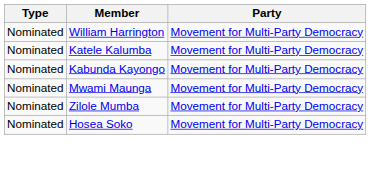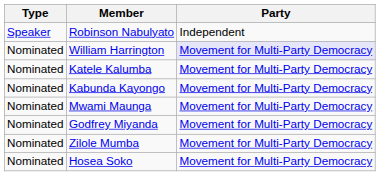+ row: Speaker | Robinson Nabulyato | Independent
William Harrington | Party: no background -> lavender background
+ row: Nominated | Godfrey Miyanda | Movement for Multi-Party Democracy
